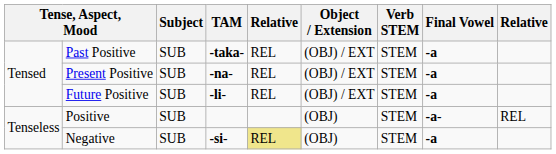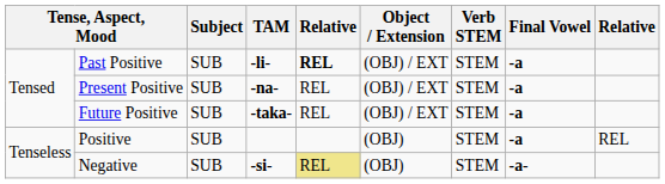Past Positive | TAM: -taka- -> -li-
Past Positive | column 5: normal -> bold
Future Positive | TAM: -li- -> -taka-
Positive | Final Vowel: -a- -> -a
Negative | Final Vowel: -a -> -a-
